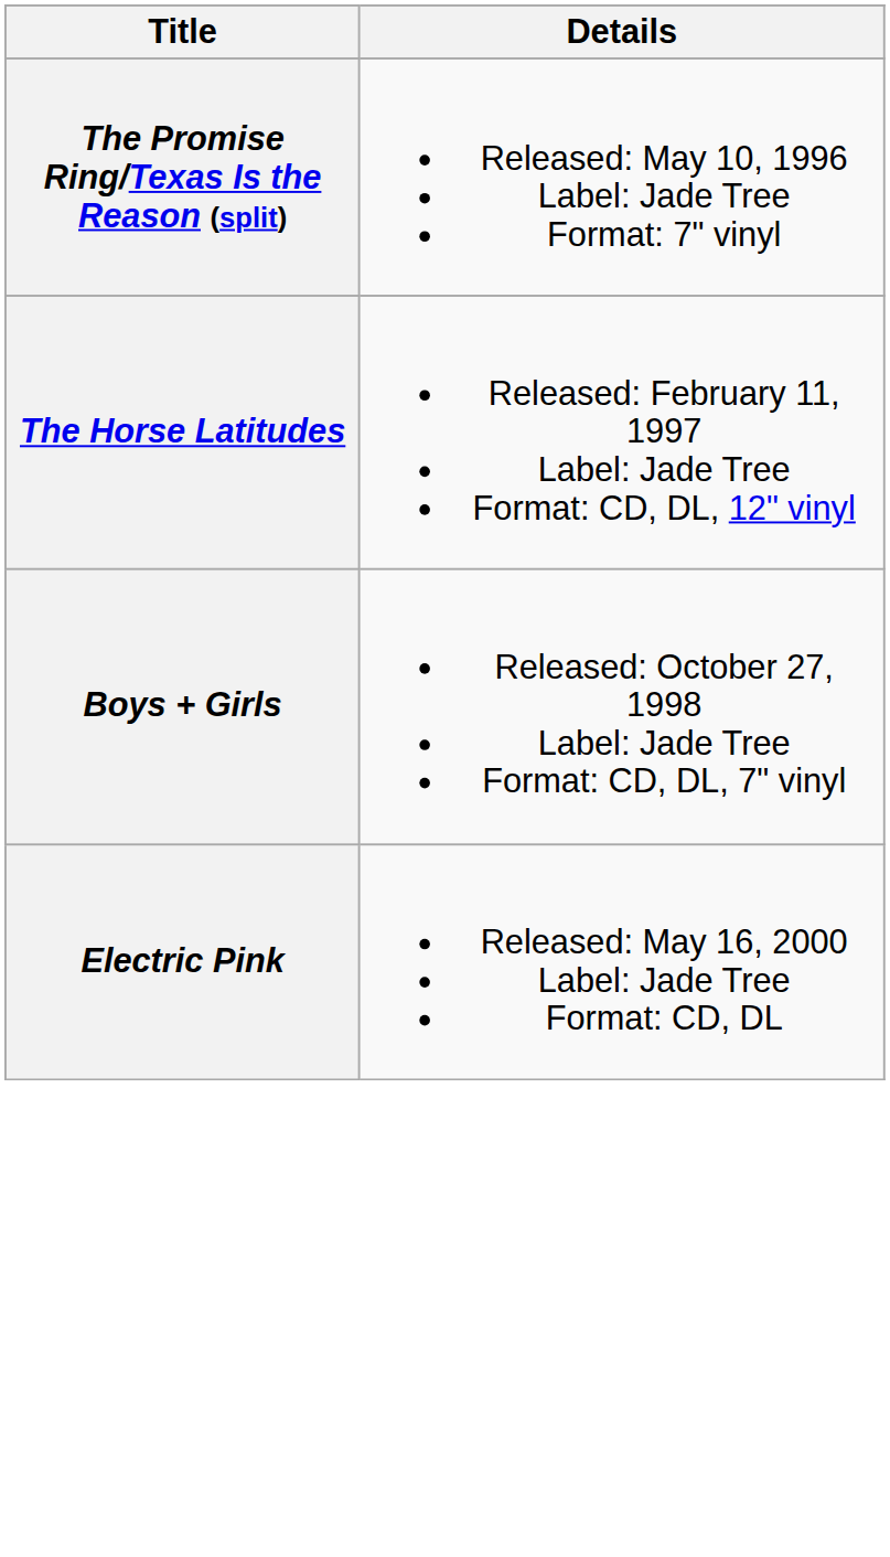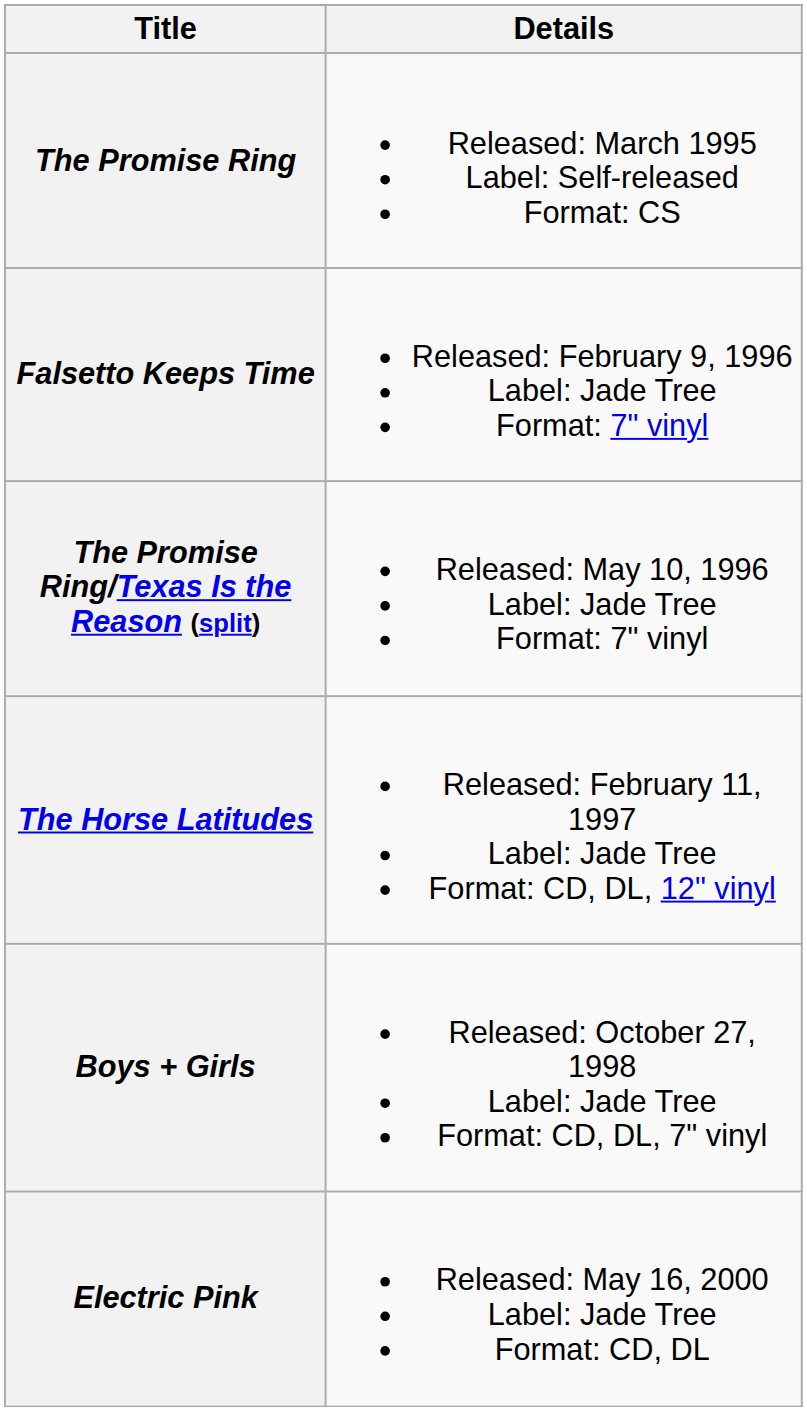+ row: The Promise Ring | Released: March 1995 Label: Self-released Format: CS
+ row: Falsetto Keeps Time | Released: February 9, 1996 Label: Jade Tree Format: 7" vinyl
